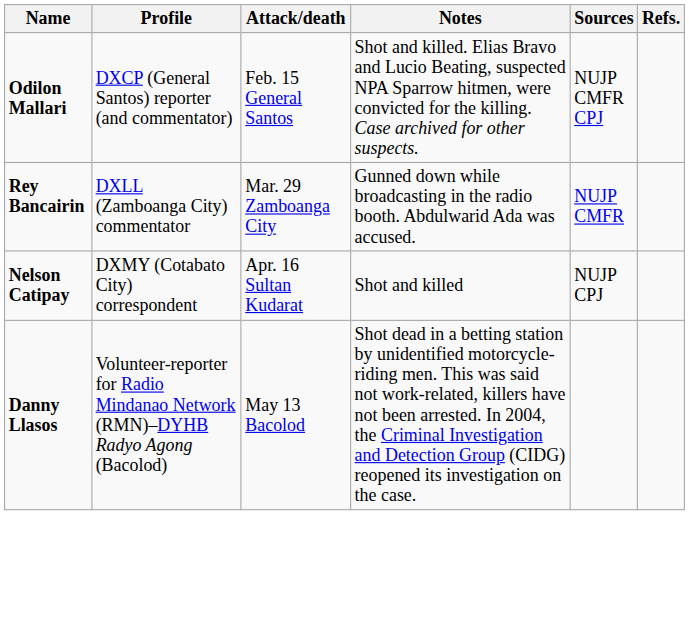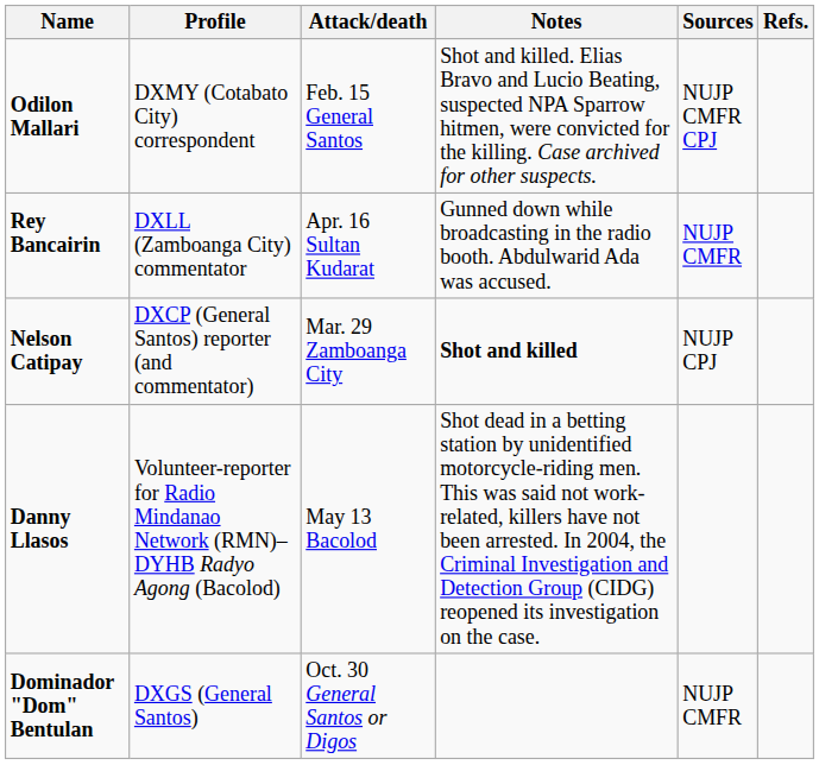Odilon Mallari | Profile: DXCP (General Santos) reporter (and commentator) -> DXMY (Cotabato City) correspondent
Rey Bancairin | Attack/death: Mar. 29 Zamboanga City -> Apr. 16 Sultan Kudarat
Nelson Catipay | Profile: DXMY (Cotabato City) correspondent -> DXCP (General Santos) reporter (and commentator)
Nelson Catipay | Attack/death: Apr. 16 Sultan Kudarat -> Mar. 29 Zamboanga City
Nelson Catipay | Notes: normal -> bold
+ row: Dominador "Dom" Bentulan | DXGS (General Santos) | Oct. 30 General Santos or Digos | NUJP CMFR
